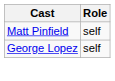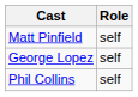+ row: Phil Collins | self
